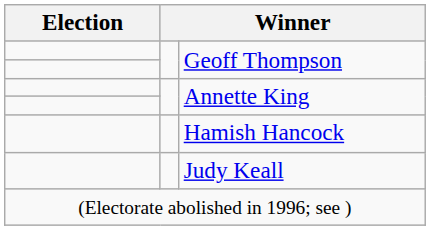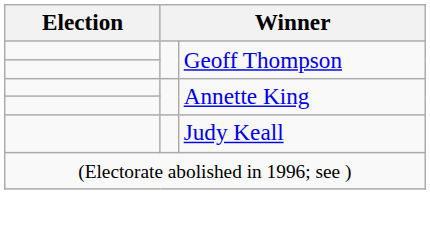- row: Hamish Hancock
